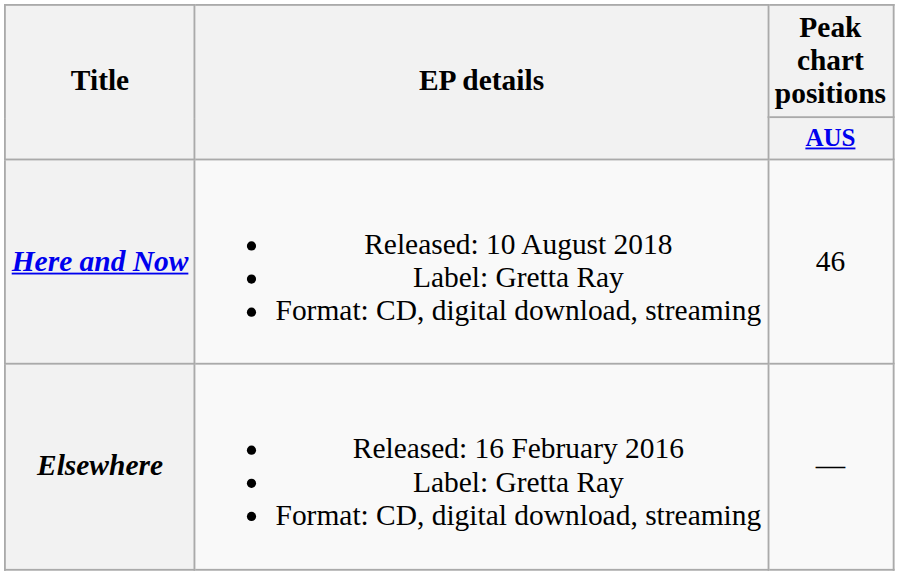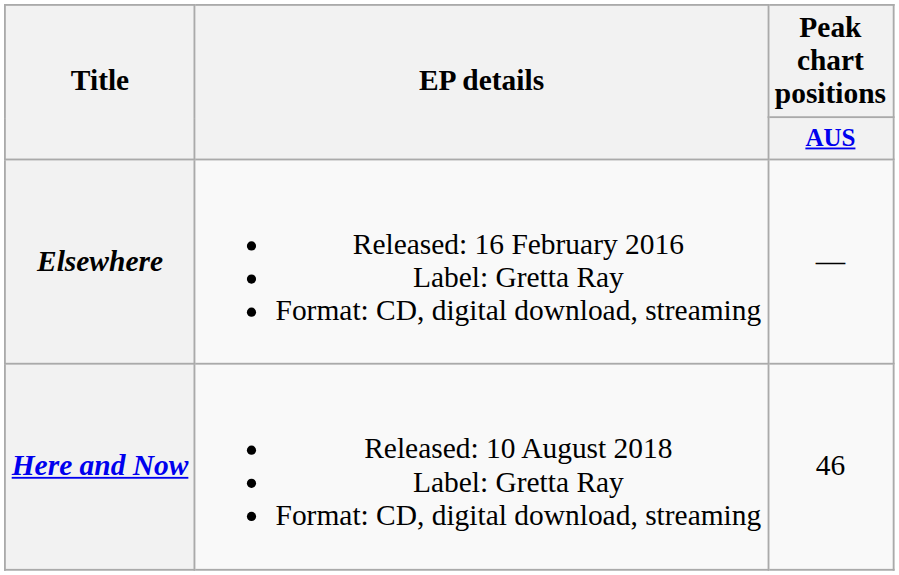rows swapped: Elsewhere <-> Here and Now
